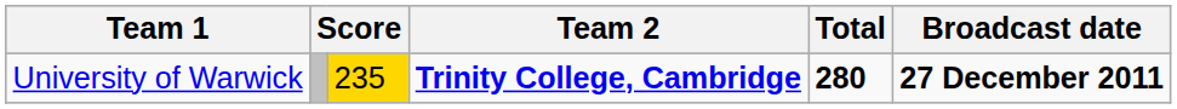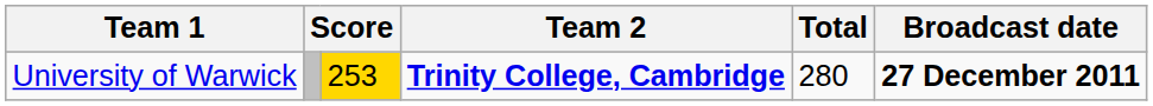University of Warwick | column 3: 235 -> 253
University of Warwick | Total: bold -> normal
